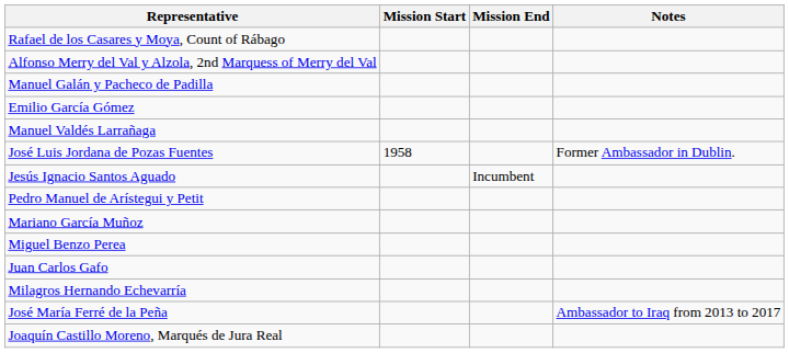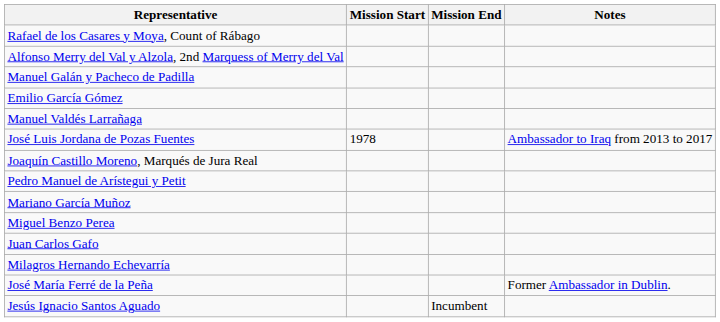José Luis Jordana de Pozas Fuentes | Mission Start: 1958 -> 1978
José Luis Jordana de Pozas Fuentes | Notes: Former Ambassador in Dublin. -> Ambassador to Iraq from 2013 to 2017
rows swapped: Joaquín Castillo Moreno, Marqués de Jura Real <-> Jesús Ignacio Santos Aguado
José María Ferré de la Peña | Notes: Ambassador to Iraq from 2013 to 2017 -> Former Ambassador in Dublin.
